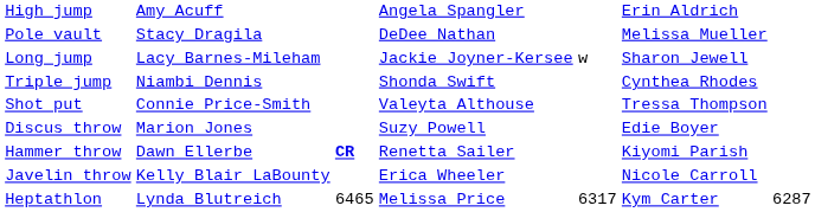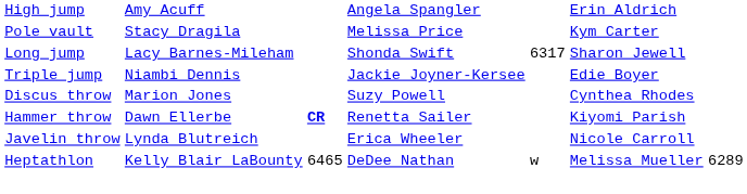Pole vault | column 4: DeDee Nathan -> Melissa Price
Pole vault | column 6: Melissa Mueller -> Kym Carter
Long jump | column 4: Jackie Joyner-Kersee -> Shonda Swift
Long jump | column 5: w -> 6317
Triple jump | column 4: Shonda Swift -> Jackie Joyner-Kersee
Triple jump | column 6: Cynthea Rhodes -> Edie Boyer
- row: Shot put | Connie Price-Smith | Valeyta Althouse | Tressa Thompson
Discus throw | column 6: Edie Boyer -> Cynthea Rhodes
Javelin throw | column 2: Kelly Blair LaBounty -> Lynda Blutreich
Heptathlon | column 2: Lynda Blutreich -> Kelly Blair LaBounty
Heptathlon | column 4: Melissa Price -> DeDee Nathan
Heptathlon | column 5: 6317 -> w
Heptathlon | column 6: Kym Carter -> Melissa Mueller
Heptathlon | column 7: 6287 -> 6289
